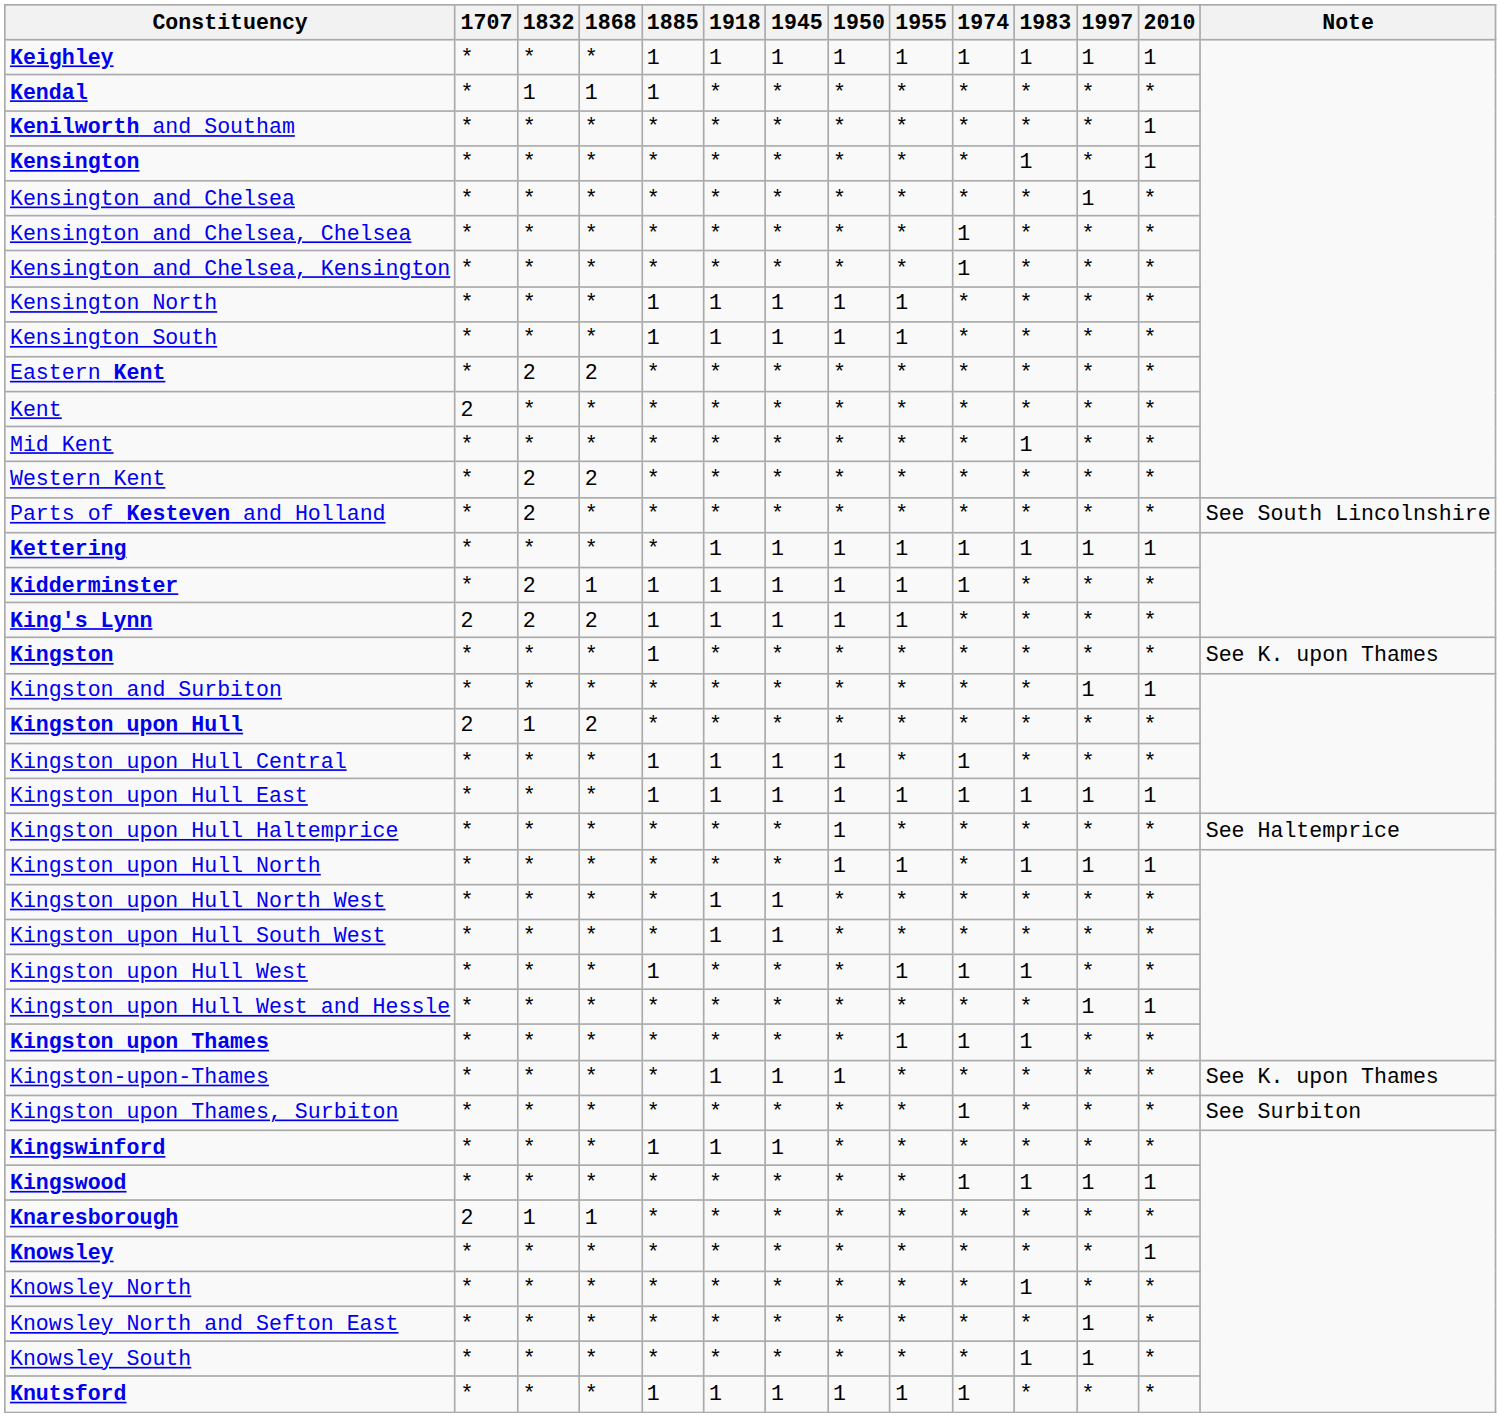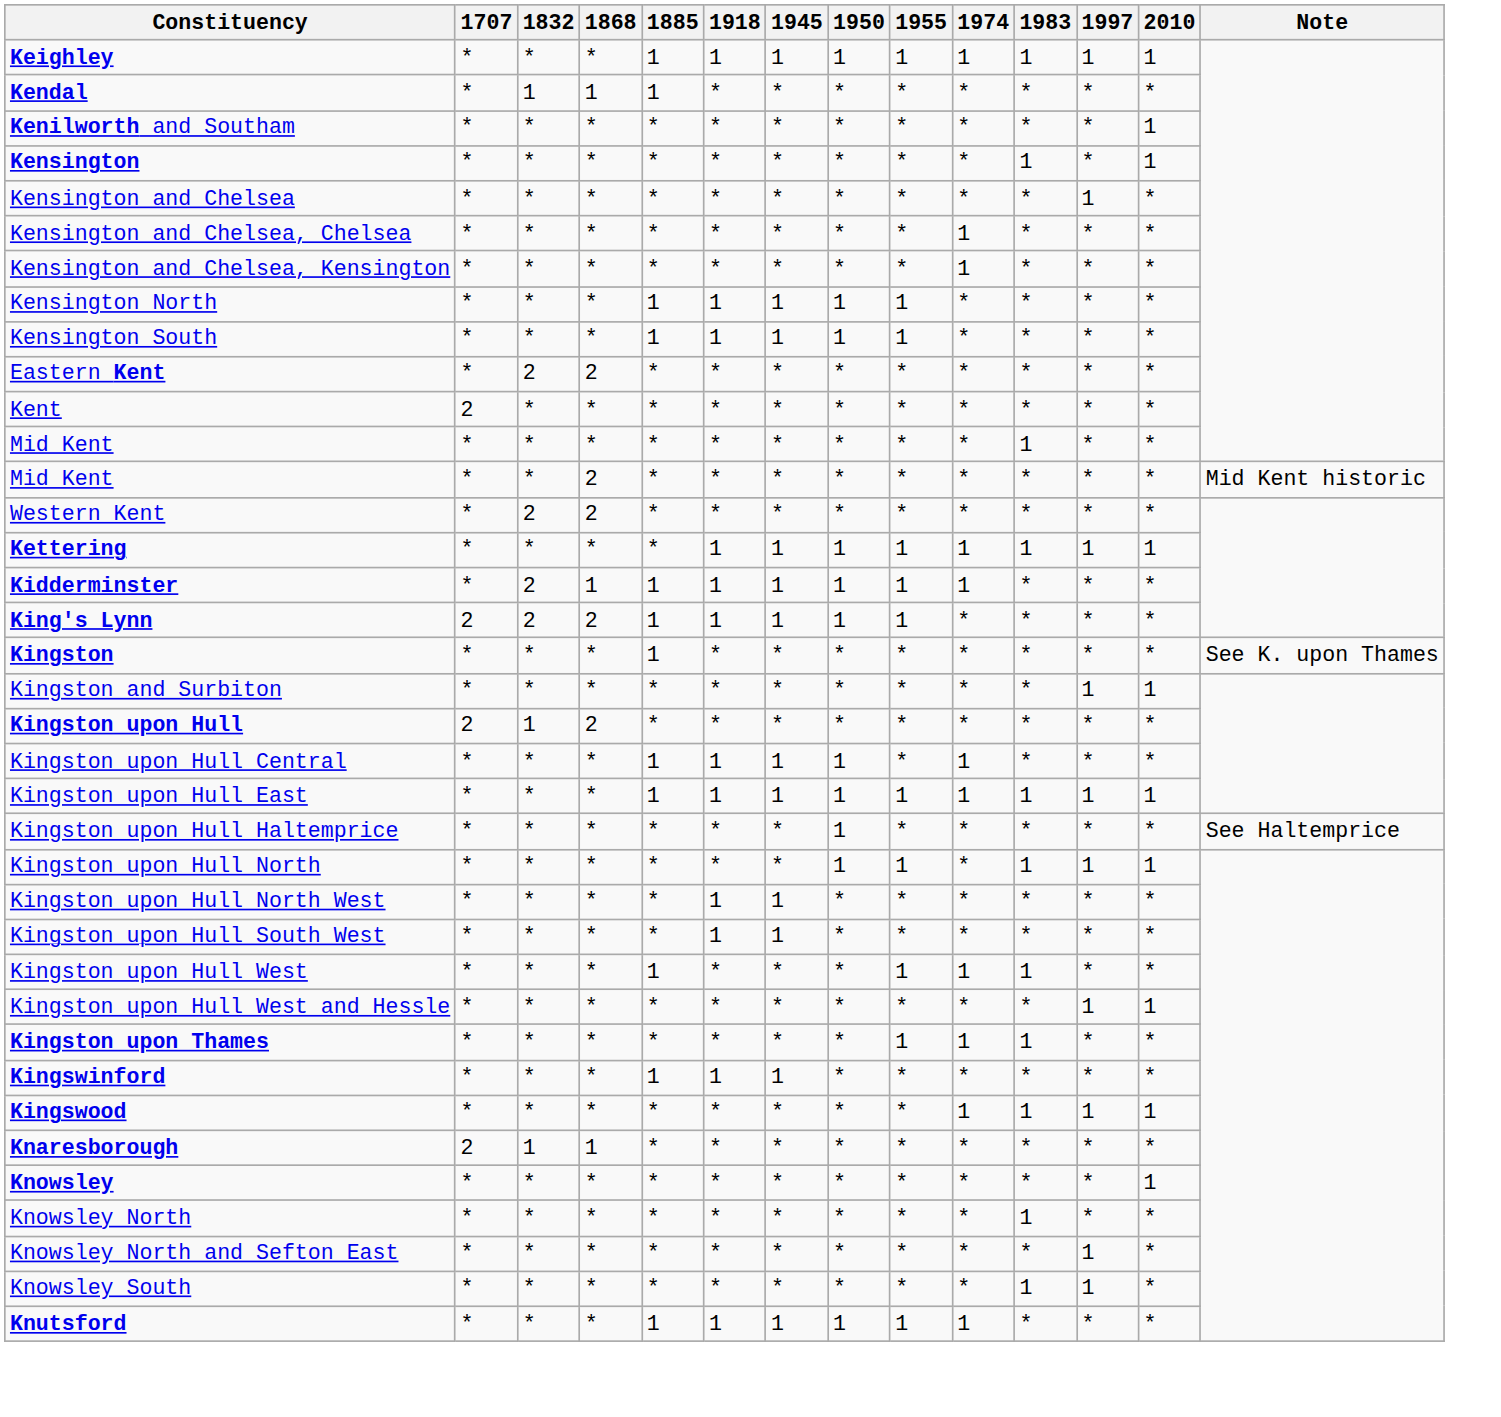+ row: Mid Kent | * | * | 2 | * | * | * | * | * | * | * | * | * | Mid Kent historic
- row: Parts of Kesteven and Holland | * | 2 | * | * | * | * | * | * | * | * | * | * | See South Lincolnshire
- row: Kingston-upon-Thames | * | * | * | * | 1 | 1 | 1 | * | * | * | * | * | See K. upon Thames
- row: Kingston upon Thames, Surbiton | * | * | * | * | * | * | * | * | 1 | * | * | * | See Surbiton
